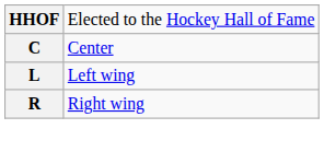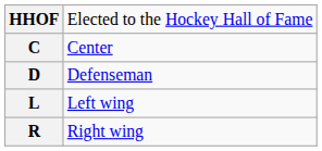+ row: D | Defenseman
